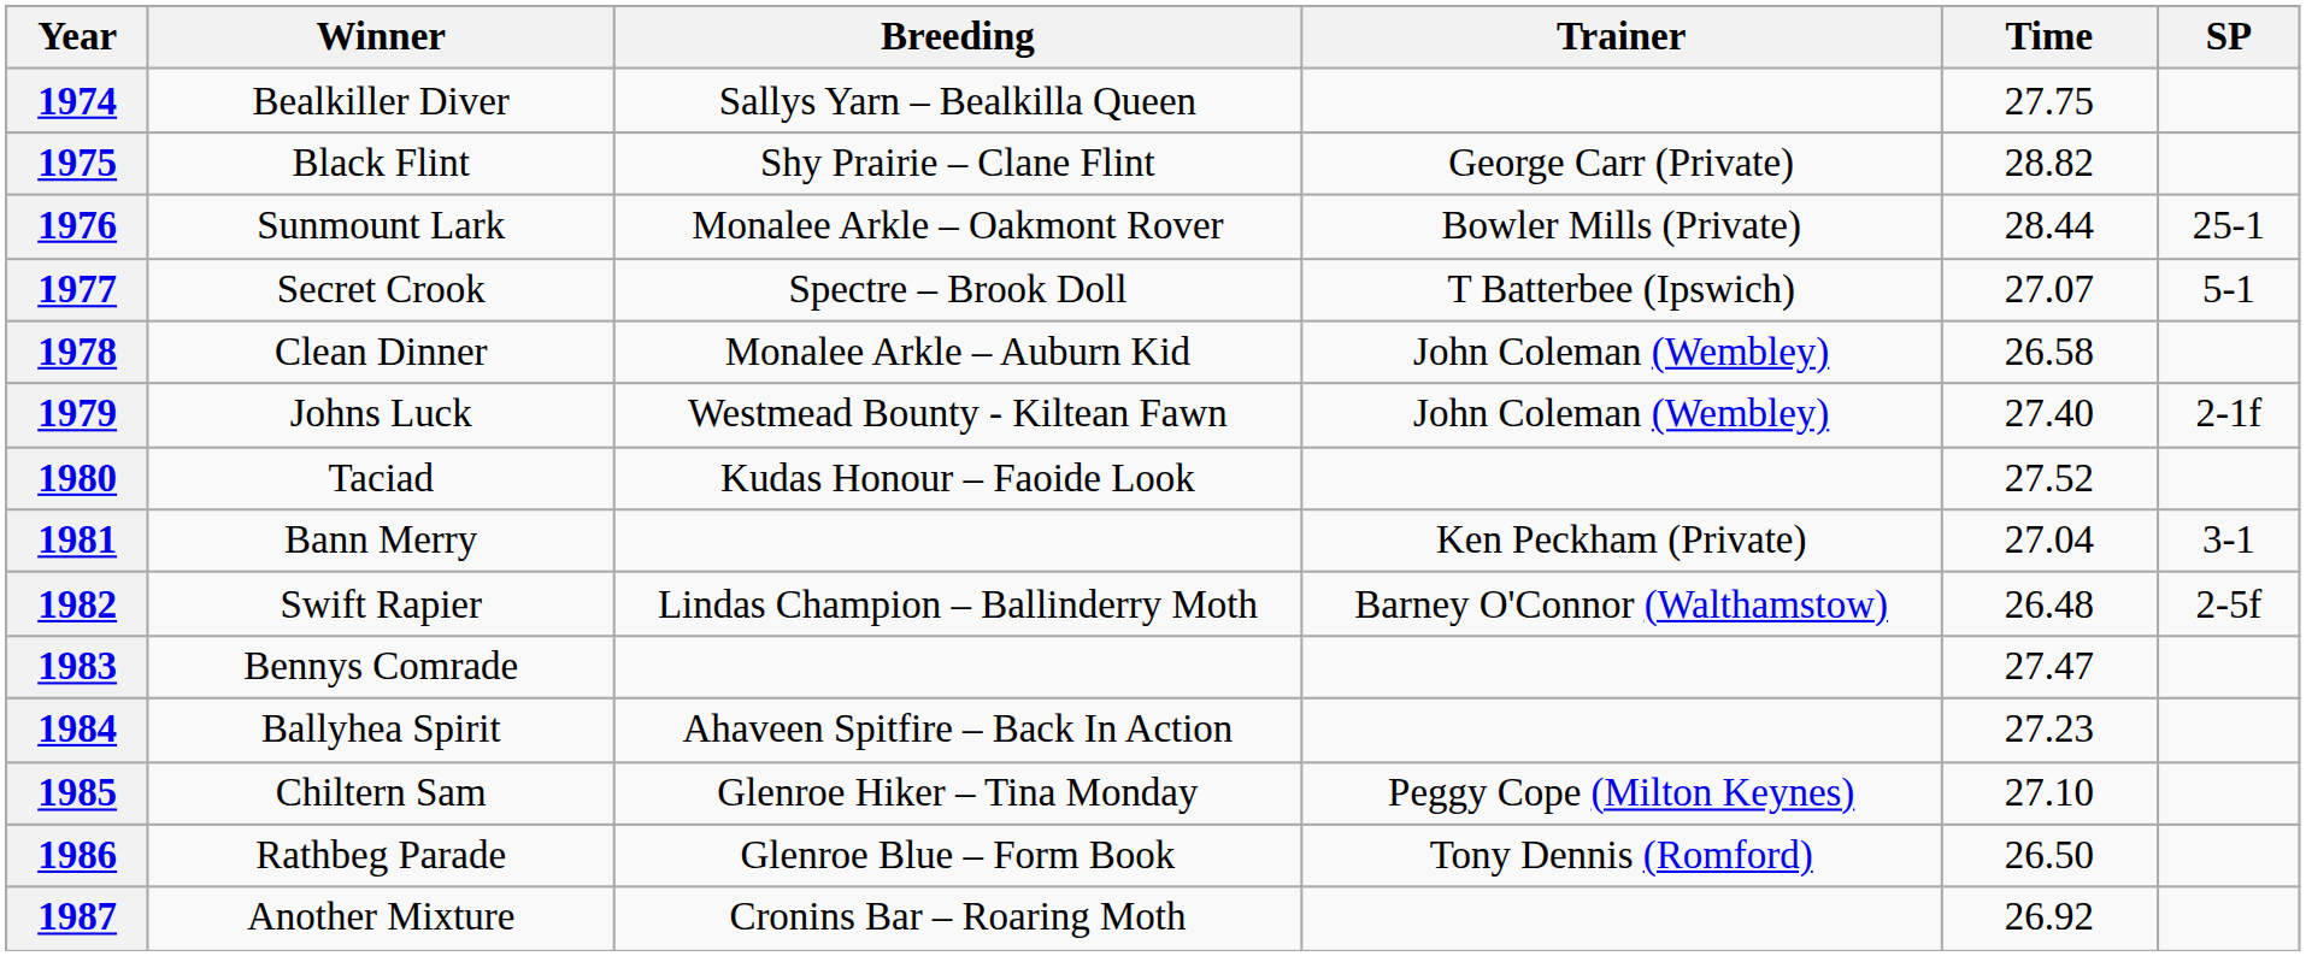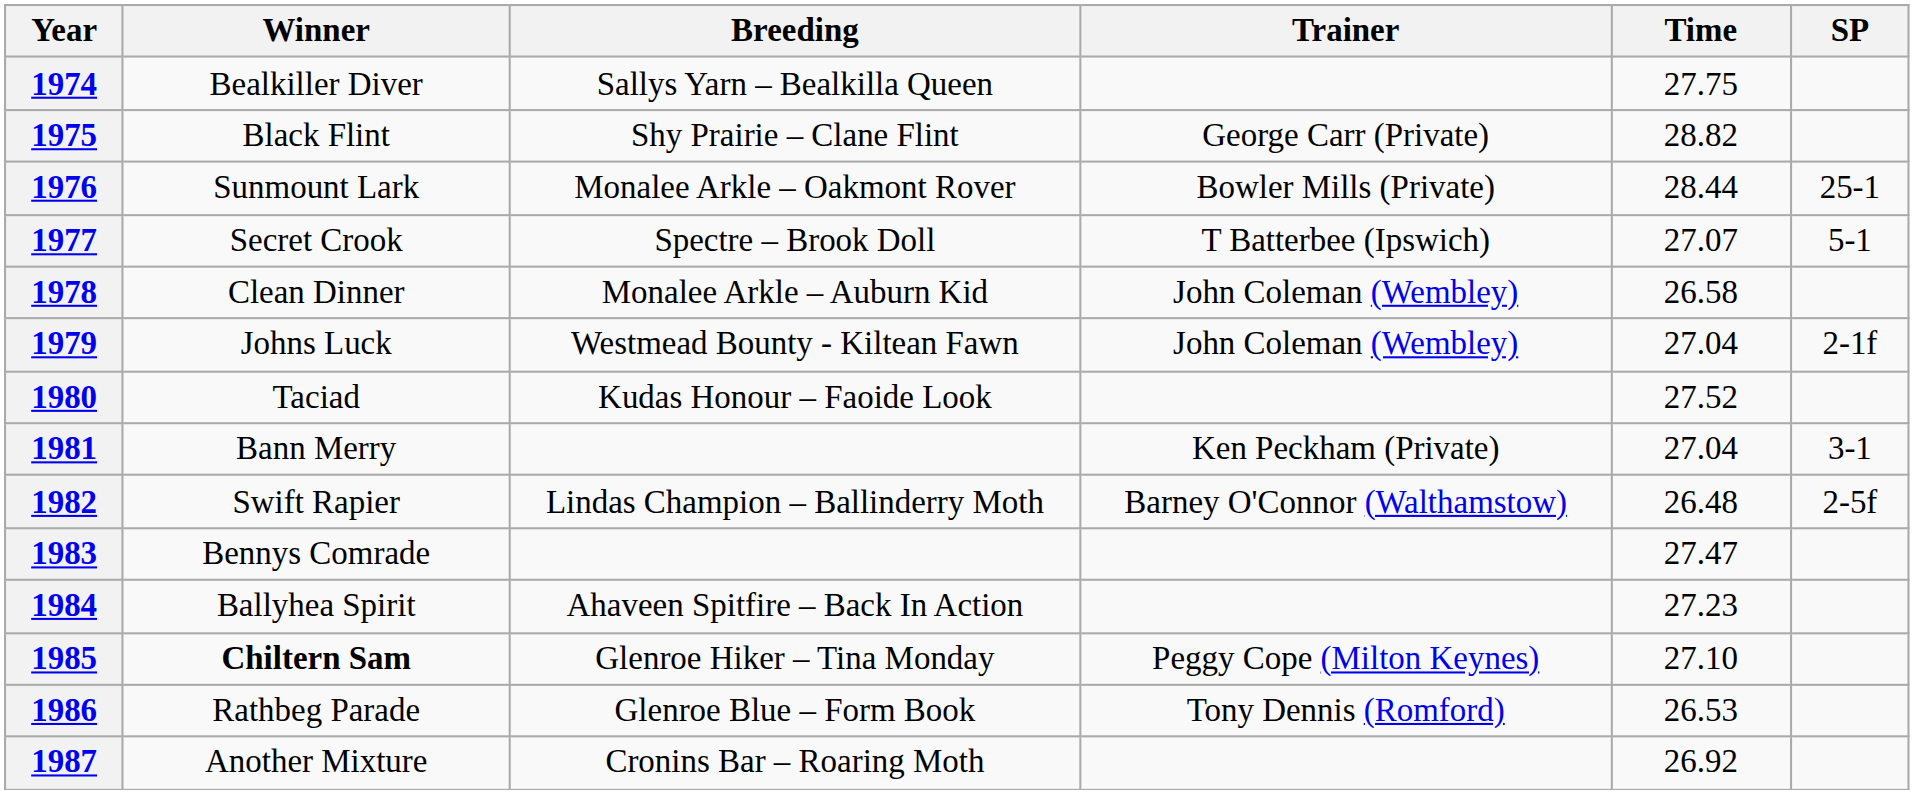1979 | Time: 27.40 -> 27.04
1985 | Winner: normal -> bold
1986 | Time: 26.50 -> 26.53
